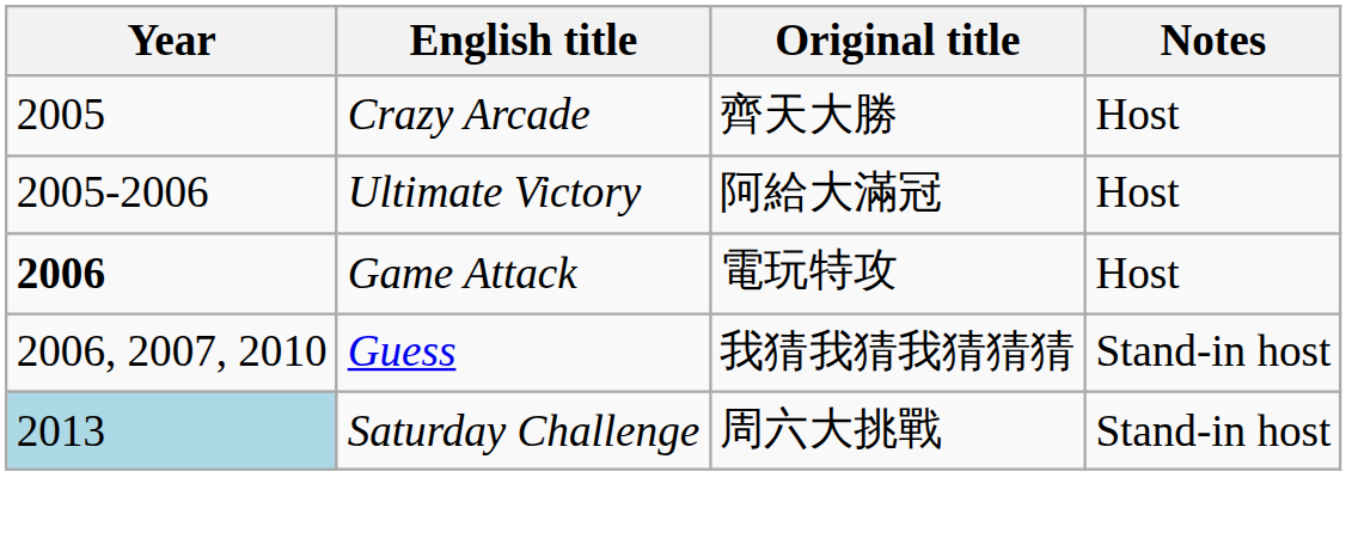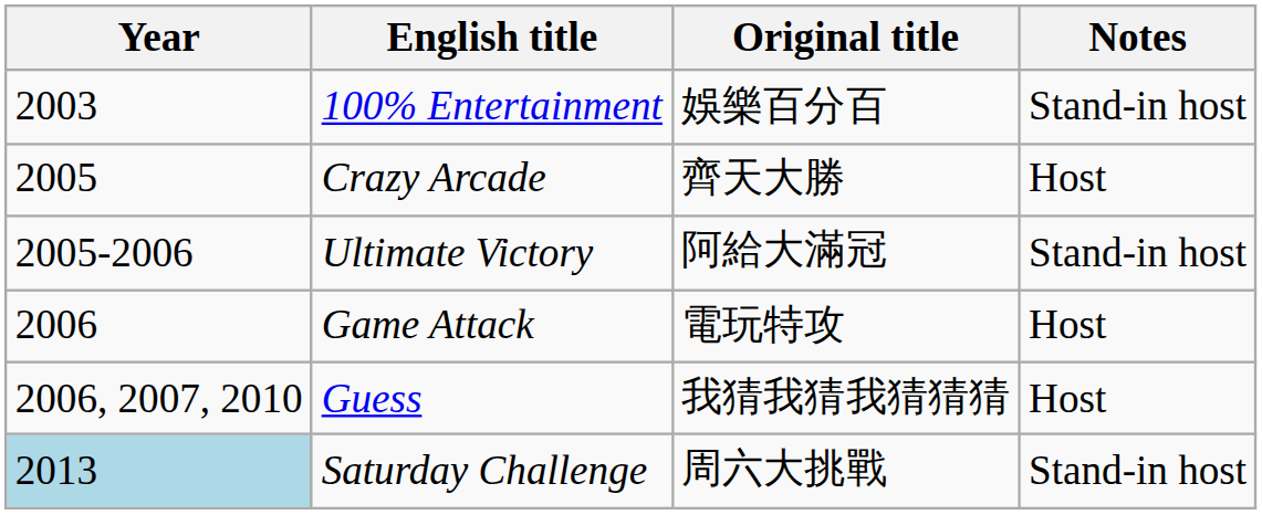+ row: 2003 | 100% Entertainment | 娛樂百分百 | Stand-in host
Ultimate Victory | Notes: Host -> Stand-in host
Game Attack | Year: bold -> normal
Guess | Notes: Stand-in host -> Host
